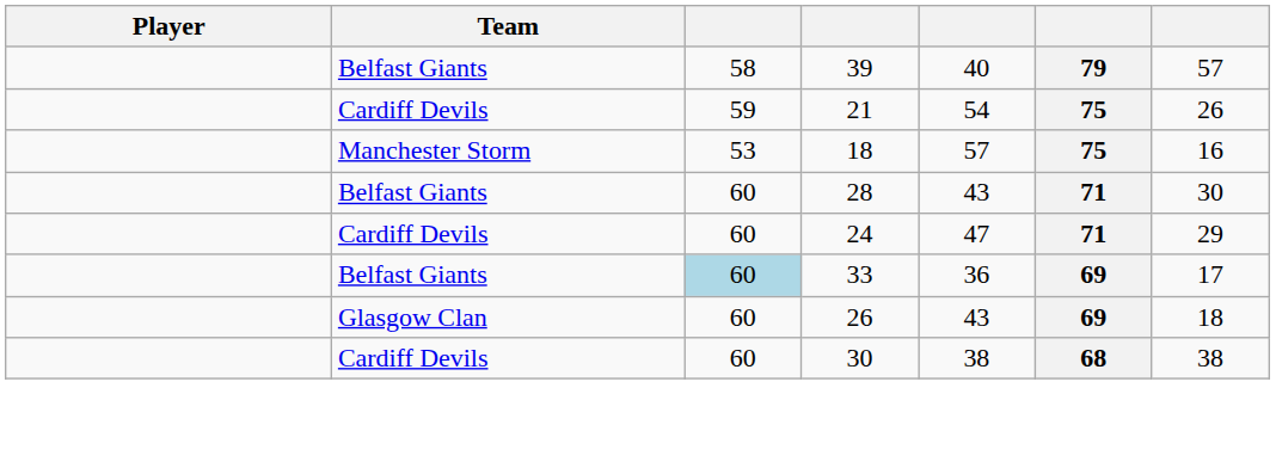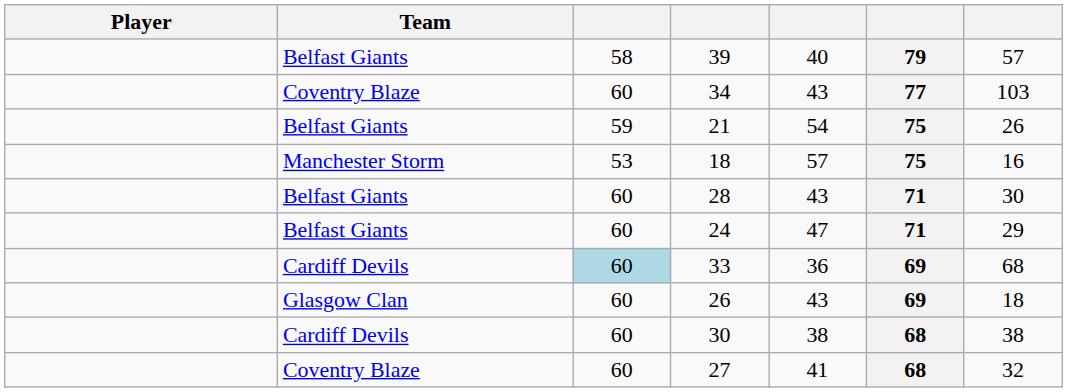+ row: Coventry Blaze | 60 | 34 | 43 | 77 | 103
21 | Team: Cardiff Devils -> Belfast Giants
24 | Team: Cardiff Devils -> Belfast Giants
33 | Team: Belfast Giants -> Cardiff Devils
33 | column 7: 17 -> 68
+ row: Coventry Blaze | 60 | 27 | 41 | 68 | 32
